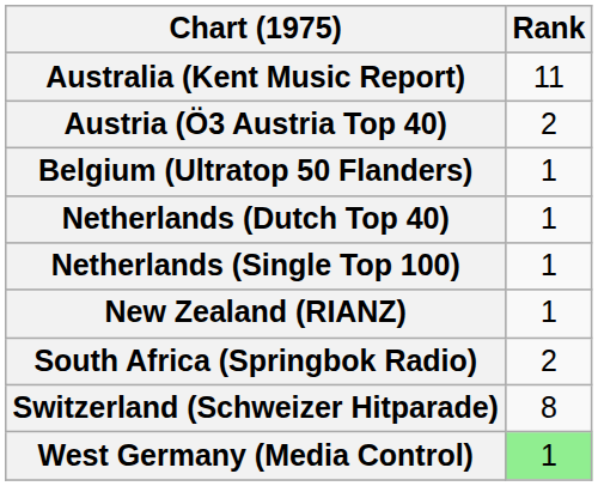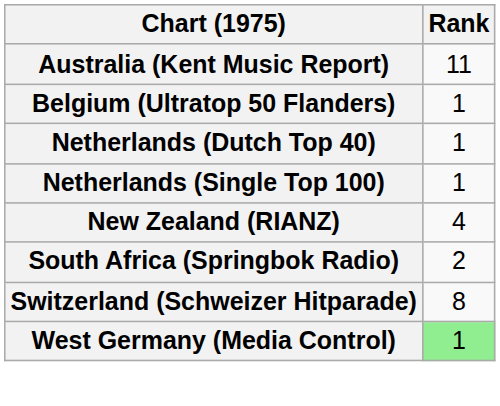- row: Austria (Ö3 Austria Top 40) | 2
New Zealand (RIANZ) | Rank: 1 -> 4
